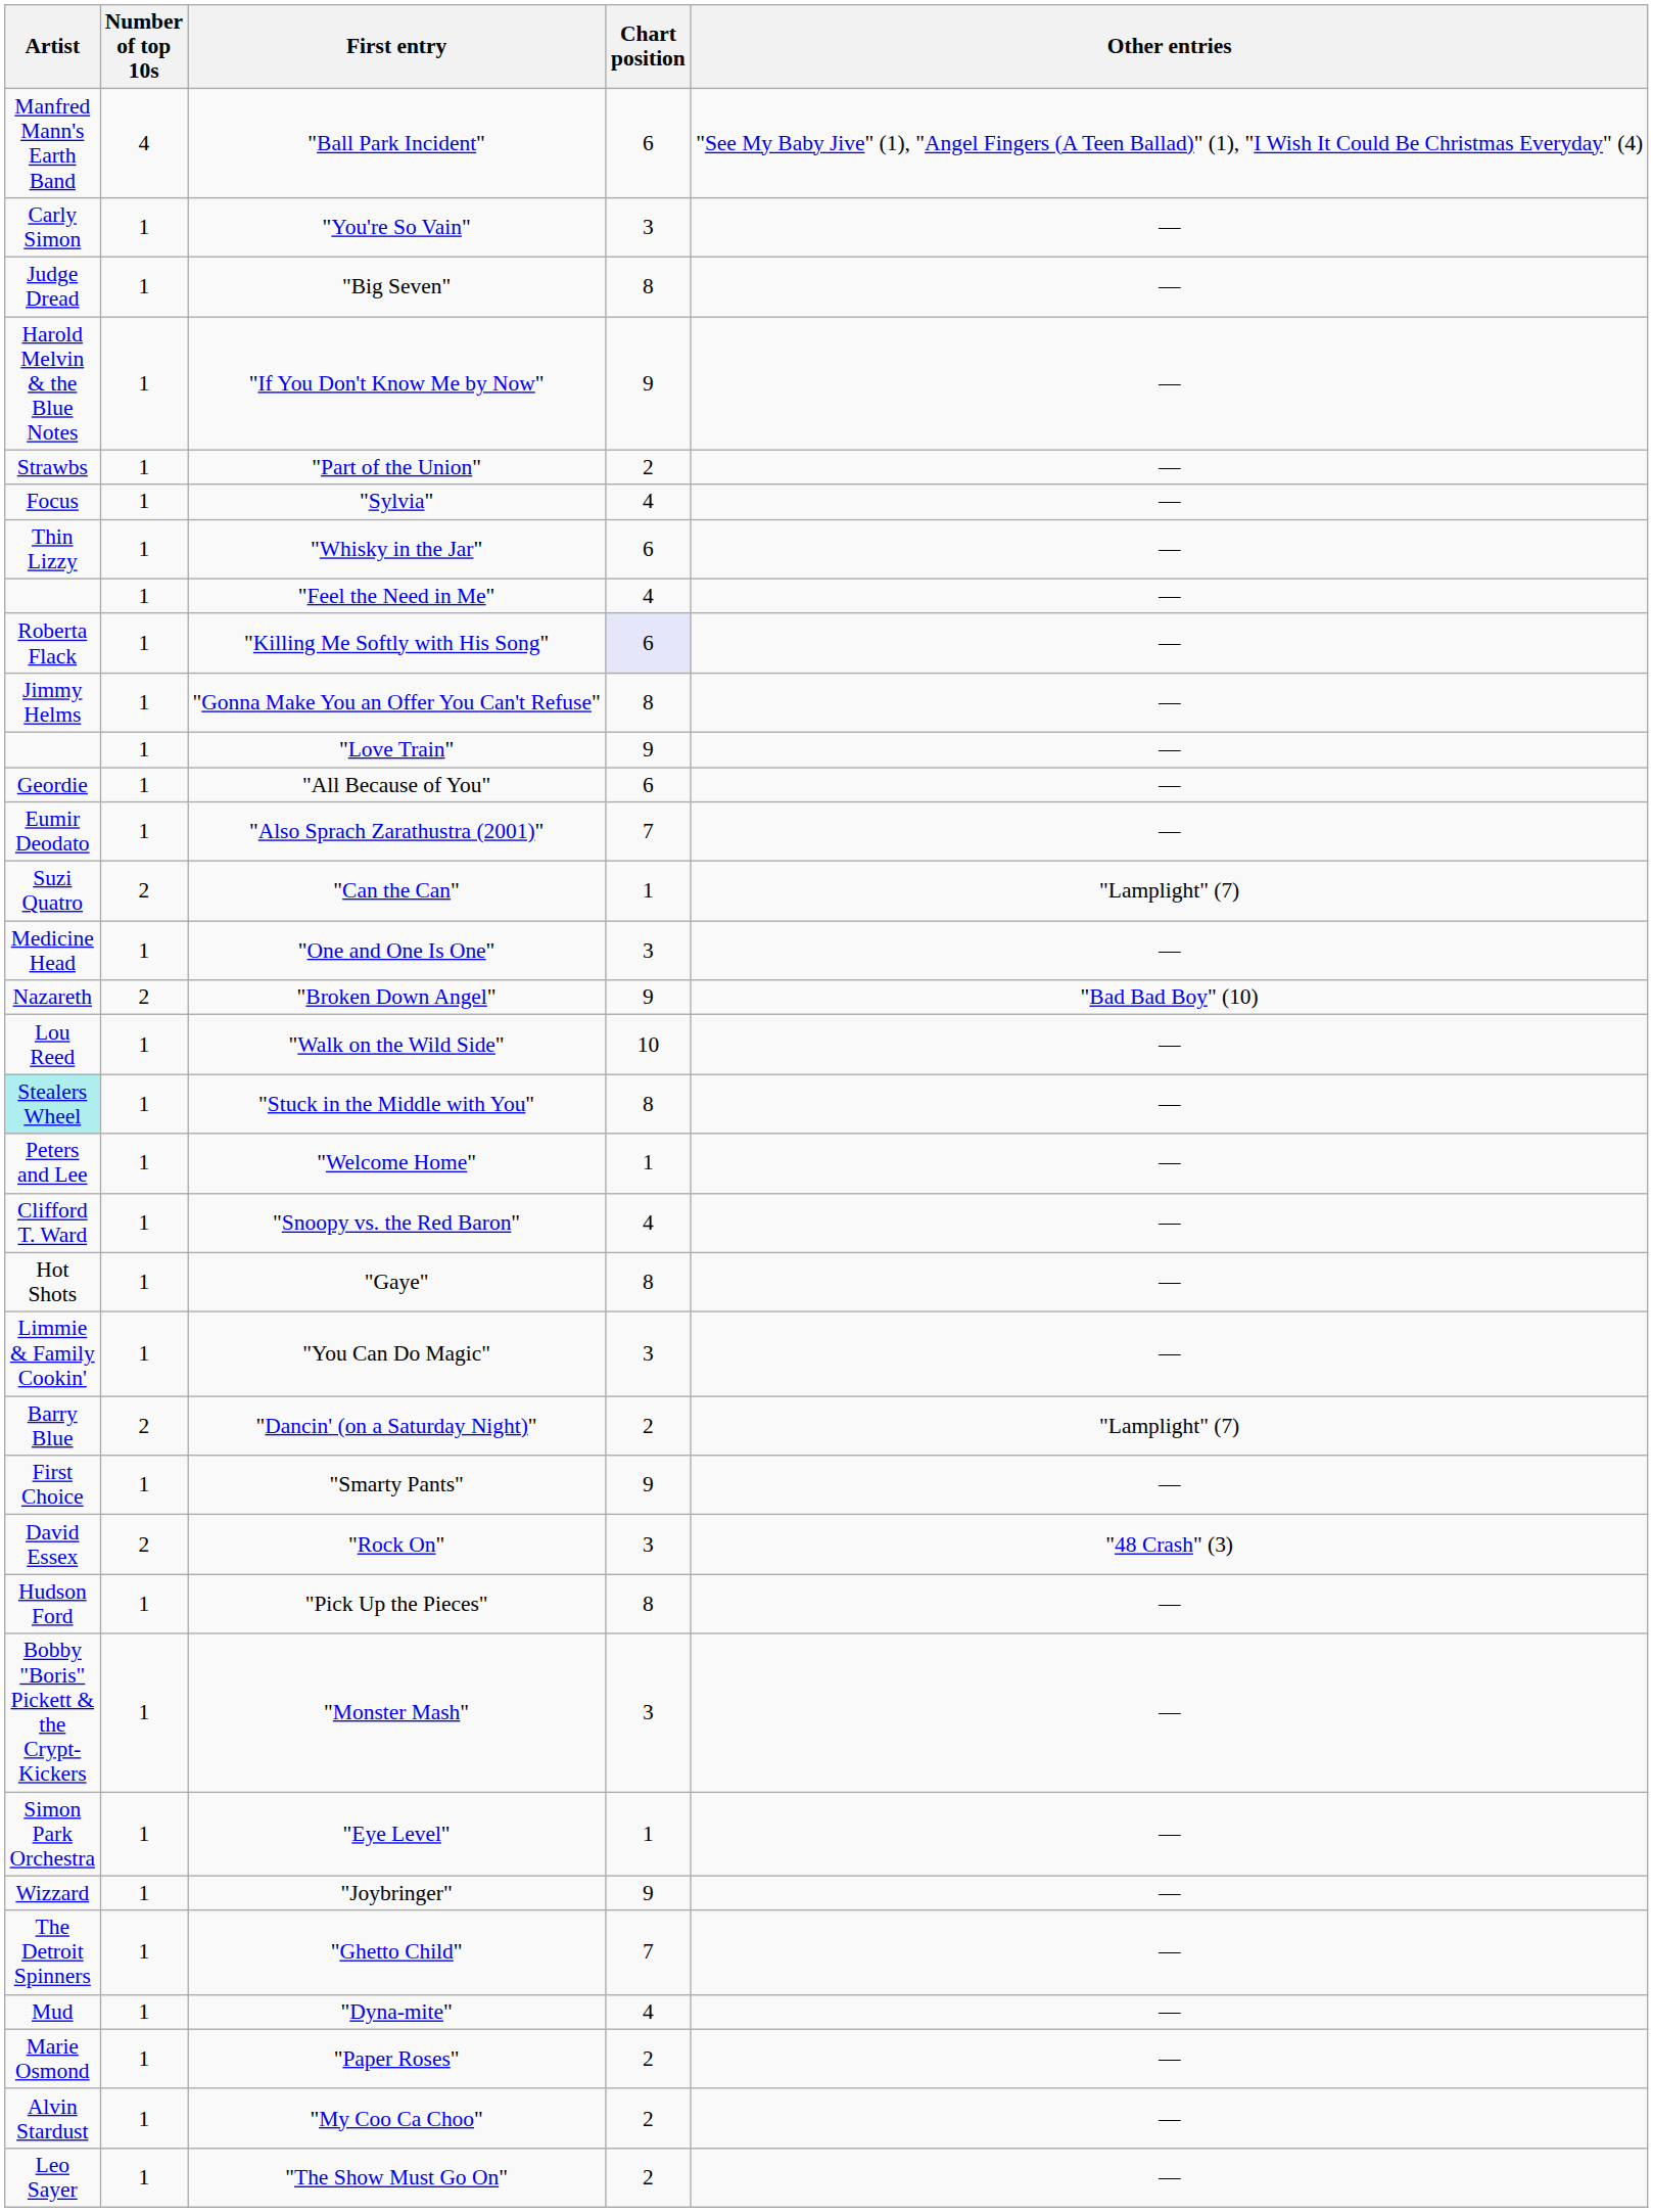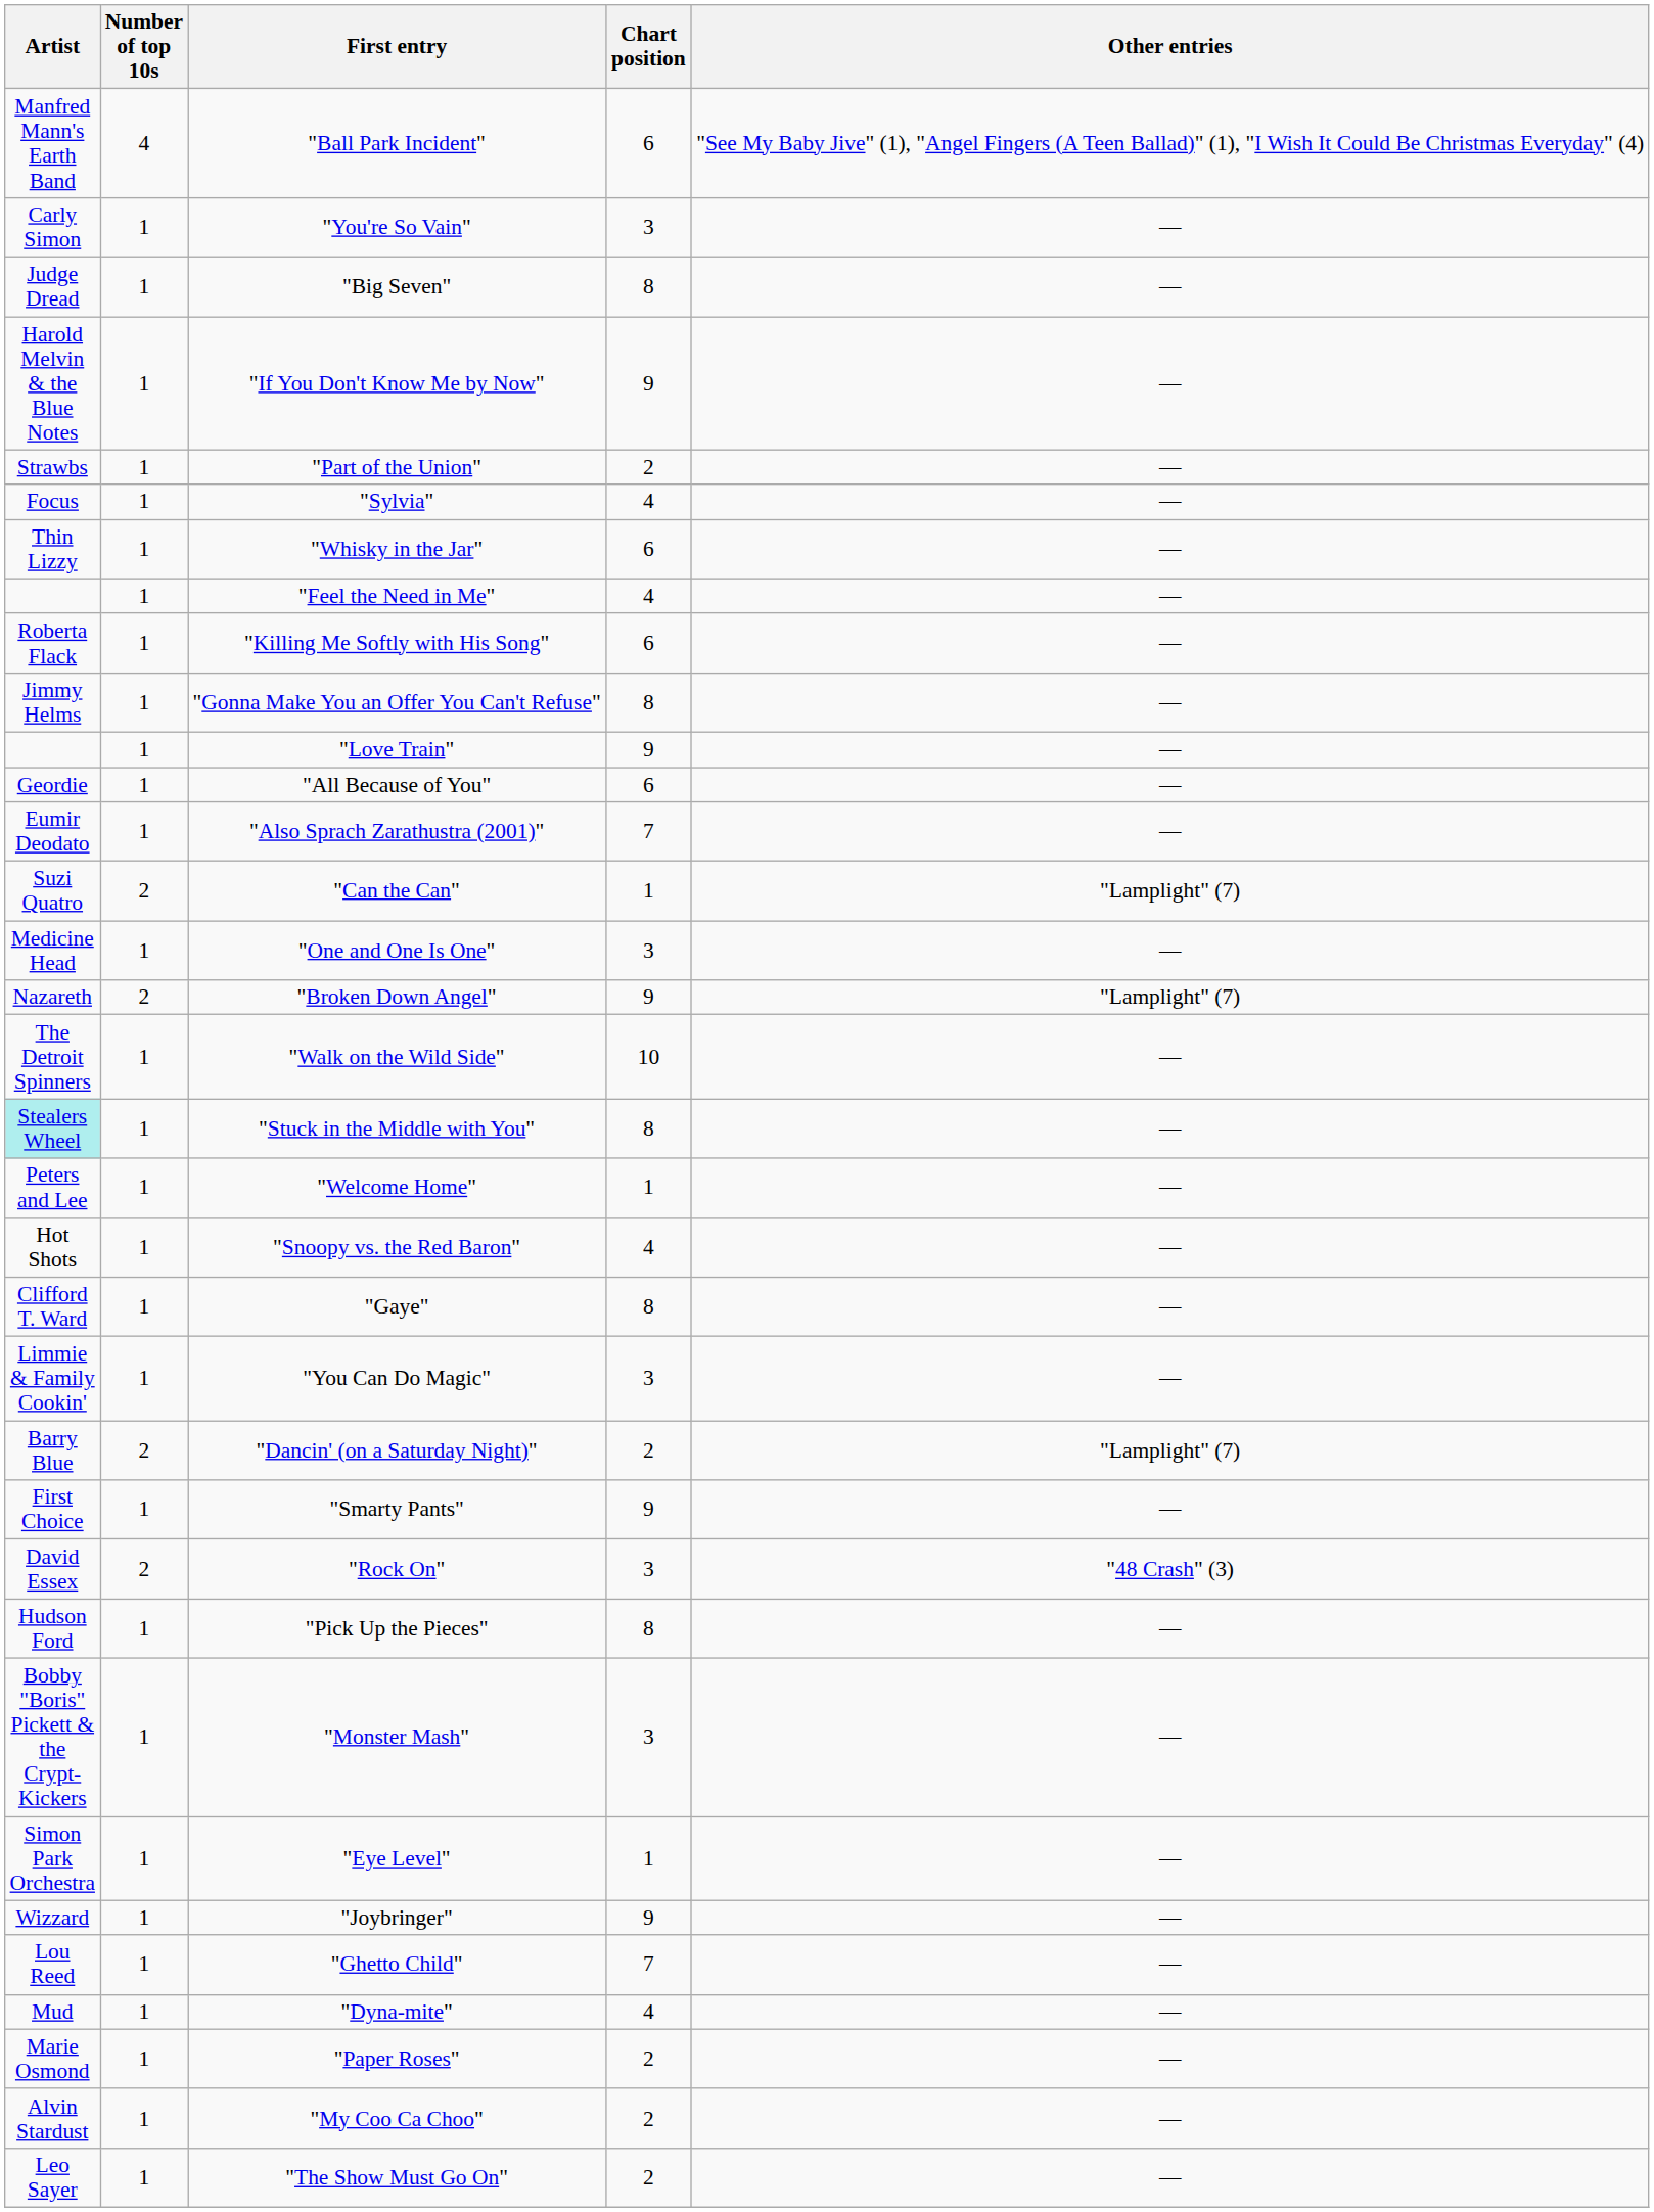"Killing Me Softly with His Song" | Chart position: lavender background -> no background
"Broken Down Angel" | Other entries: "Bad Bad Boy" (10) -> "Lamplight" (7)
"Walk on the Wild Side" | Artist: Lou Reed -> The Detroit Spinners
"Snoopy vs. the Red Baron" | Artist: Clifford T. Ward -> Hot Shots
"Gaye" | Artist: Hot Shots -> Clifford T. Ward
"Ghetto Child" | Artist: The Detroit Spinners -> Lou Reed
